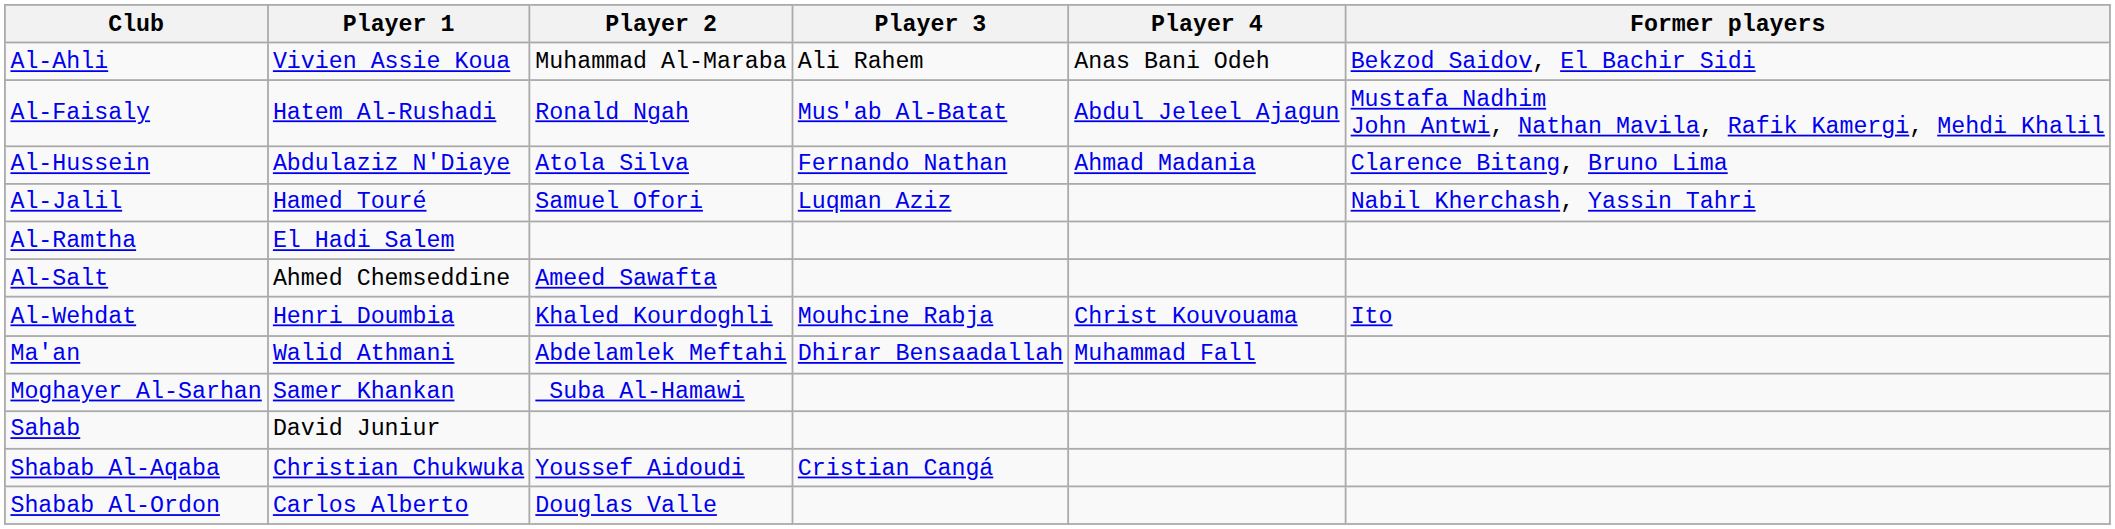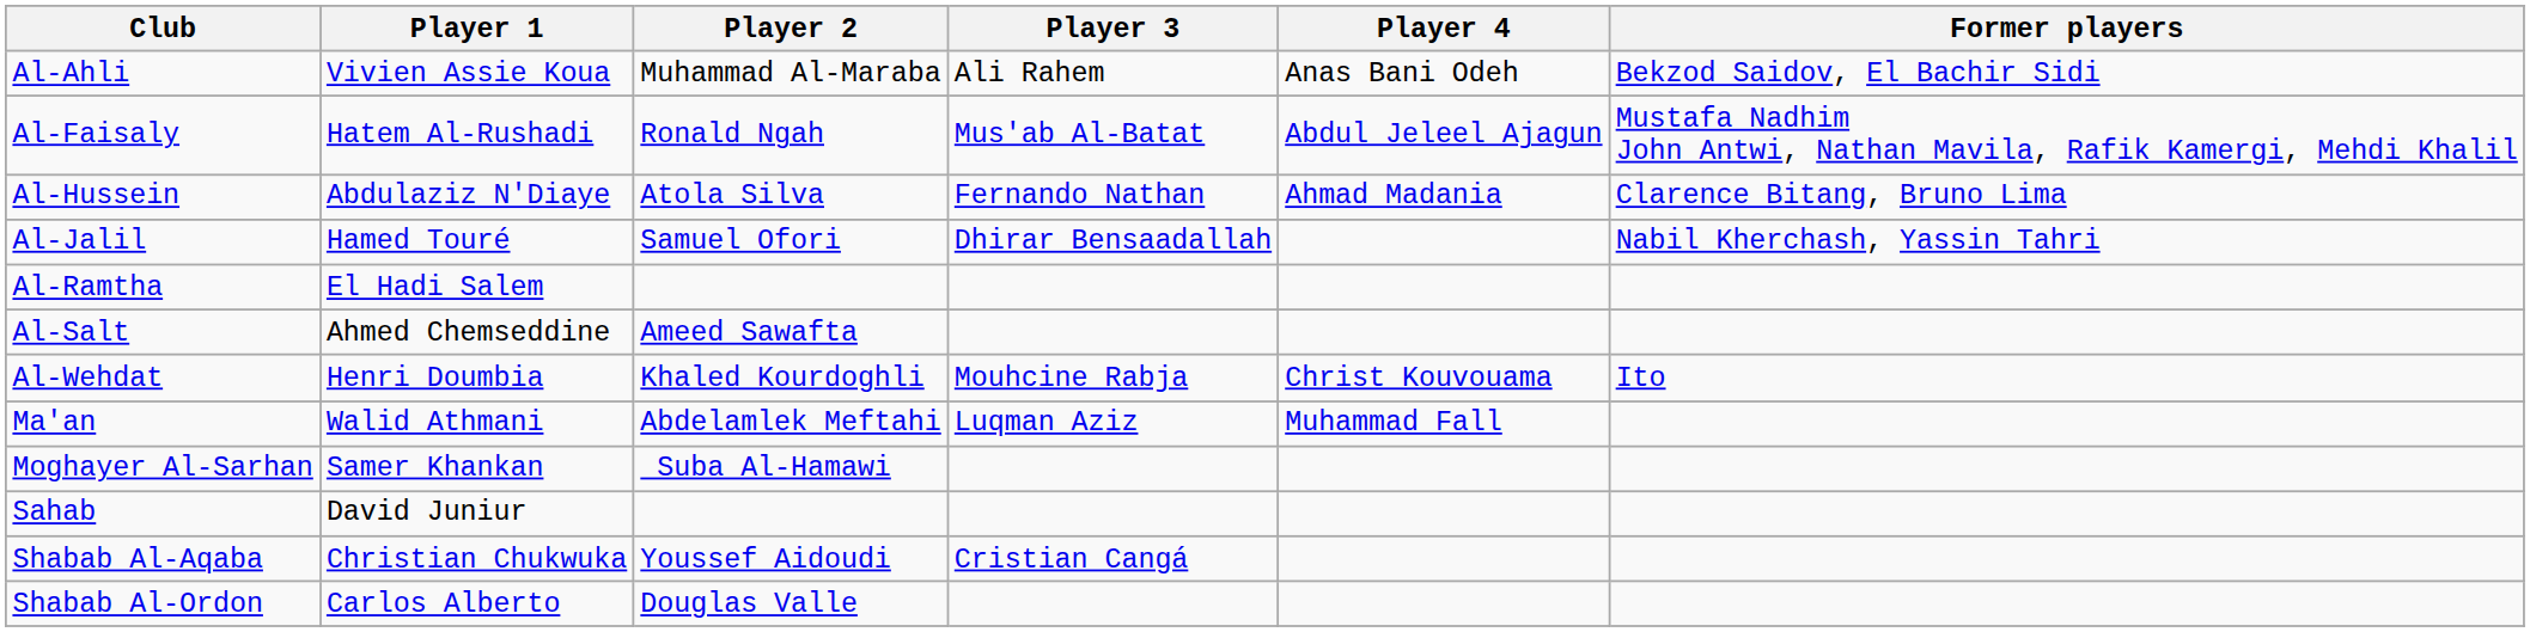Al-Jalil | Player 3: Luqman Aziz -> Dhirar Bensaadallah
Ma'an | Player 3: Dhirar Bensaadallah -> Luqman Aziz
